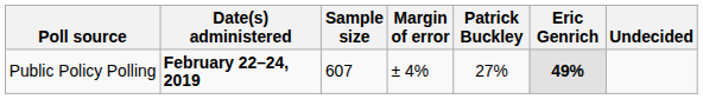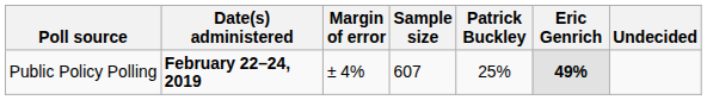columns swapped: Sample size <-> Margin of error
Public Policy Polling | Patrick Buckley: 27% -> 25%
